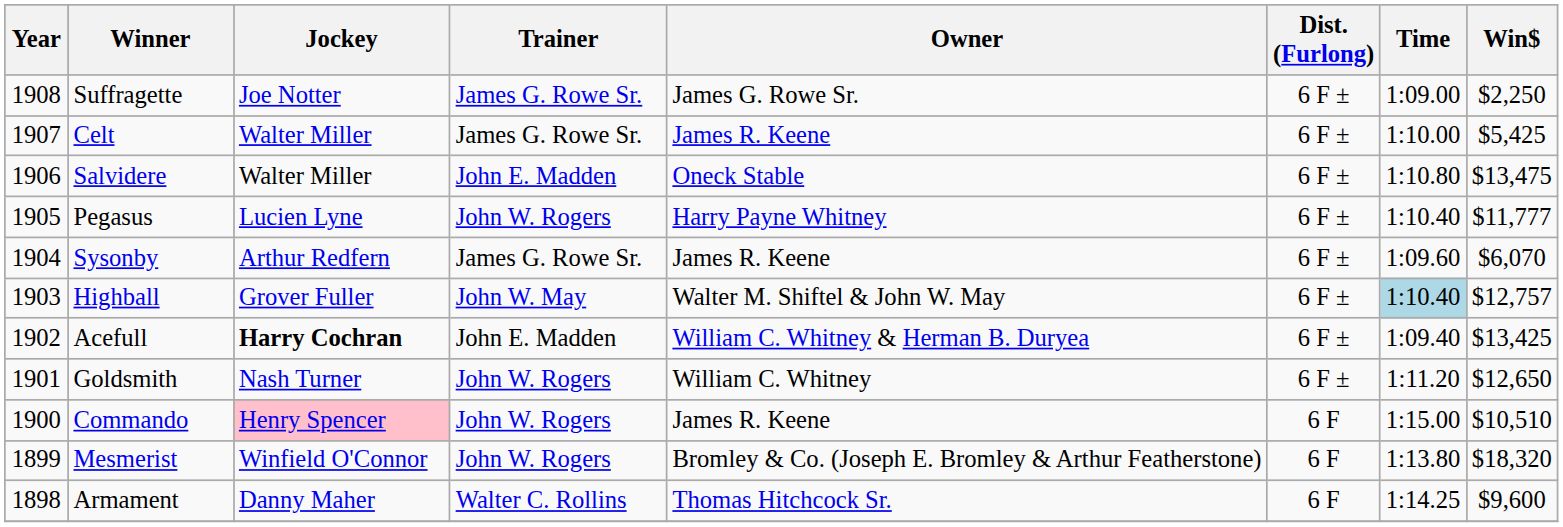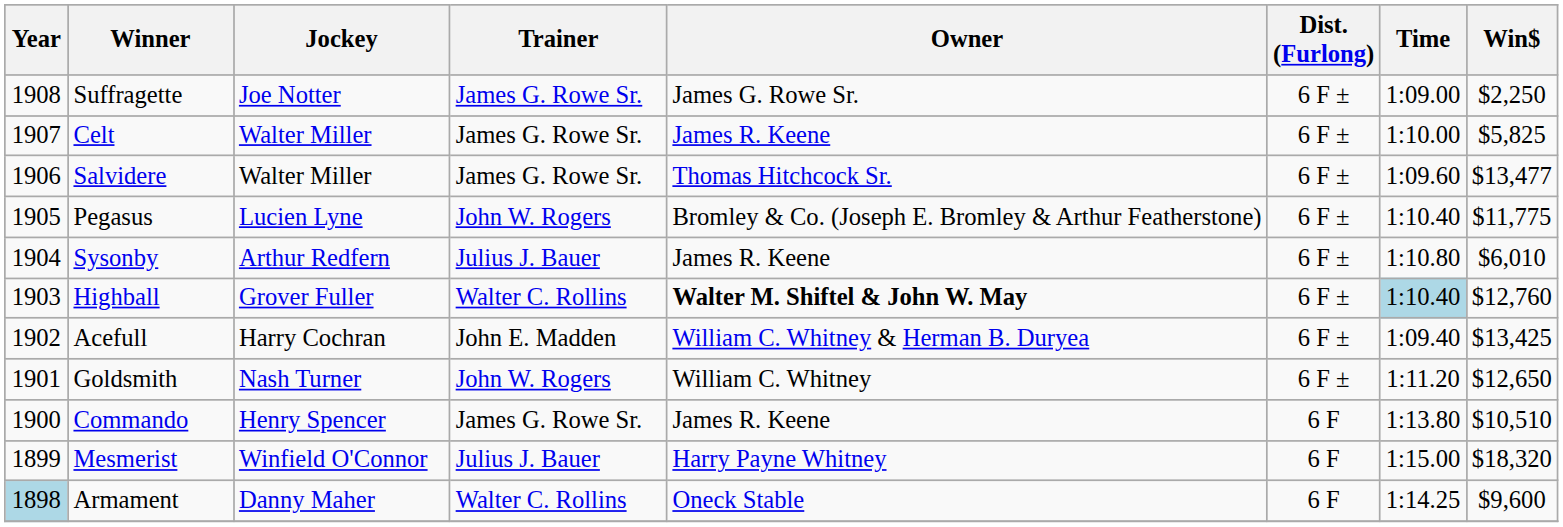Celt | Win$: $5,425 -> $5,825
Salvidere | Trainer: John E. Madden -> James G. Rowe Sr.
Salvidere | Owner: Oneck Stable -> Thomas Hitchcock Sr.
Salvidere | Time: 1:10.80 -> 1:09.60
Salvidere | Win$: $13,475 -> $13,477
Pegasus | Owner: Harry Payne Whitney -> Bromley & Co. (Joseph E. Bromley & Arthur Featherstone)
Pegasus | Win$: $11,777 -> $11,775
Sysonby | Trainer: James G. Rowe Sr. -> Julius J. Bauer
Sysonby | Time: 1:09.60 -> 1:10.80
Sysonby | Win$: $6,070 -> $6,010
Highball | Trainer: John W. May -> Walter C. Rollins
Highball | Owner: normal -> bold
Highball | Win$: $12,757 -> $12,760
Acefull | Jockey: bold -> normal
Commando | Jockey: pink background -> no background
Commando | Trainer: John W. Rogers -> James G. Rowe Sr.
Commando | Time: 1:15.00 -> 1:13.80
Mesmerist | Trainer: John W. Rogers -> Julius J. Bauer
Mesmerist | Owner: Bromley & Co. (Joseph E. Bromley & Arthur Featherstone) -> Harry Payne Whitney
Mesmerist | Time: 1:13.80 -> 1:15.00
Armament | Year: no background -> lightblue background
Armament | Owner: Thomas Hitchcock Sr. -> Oneck Stable
